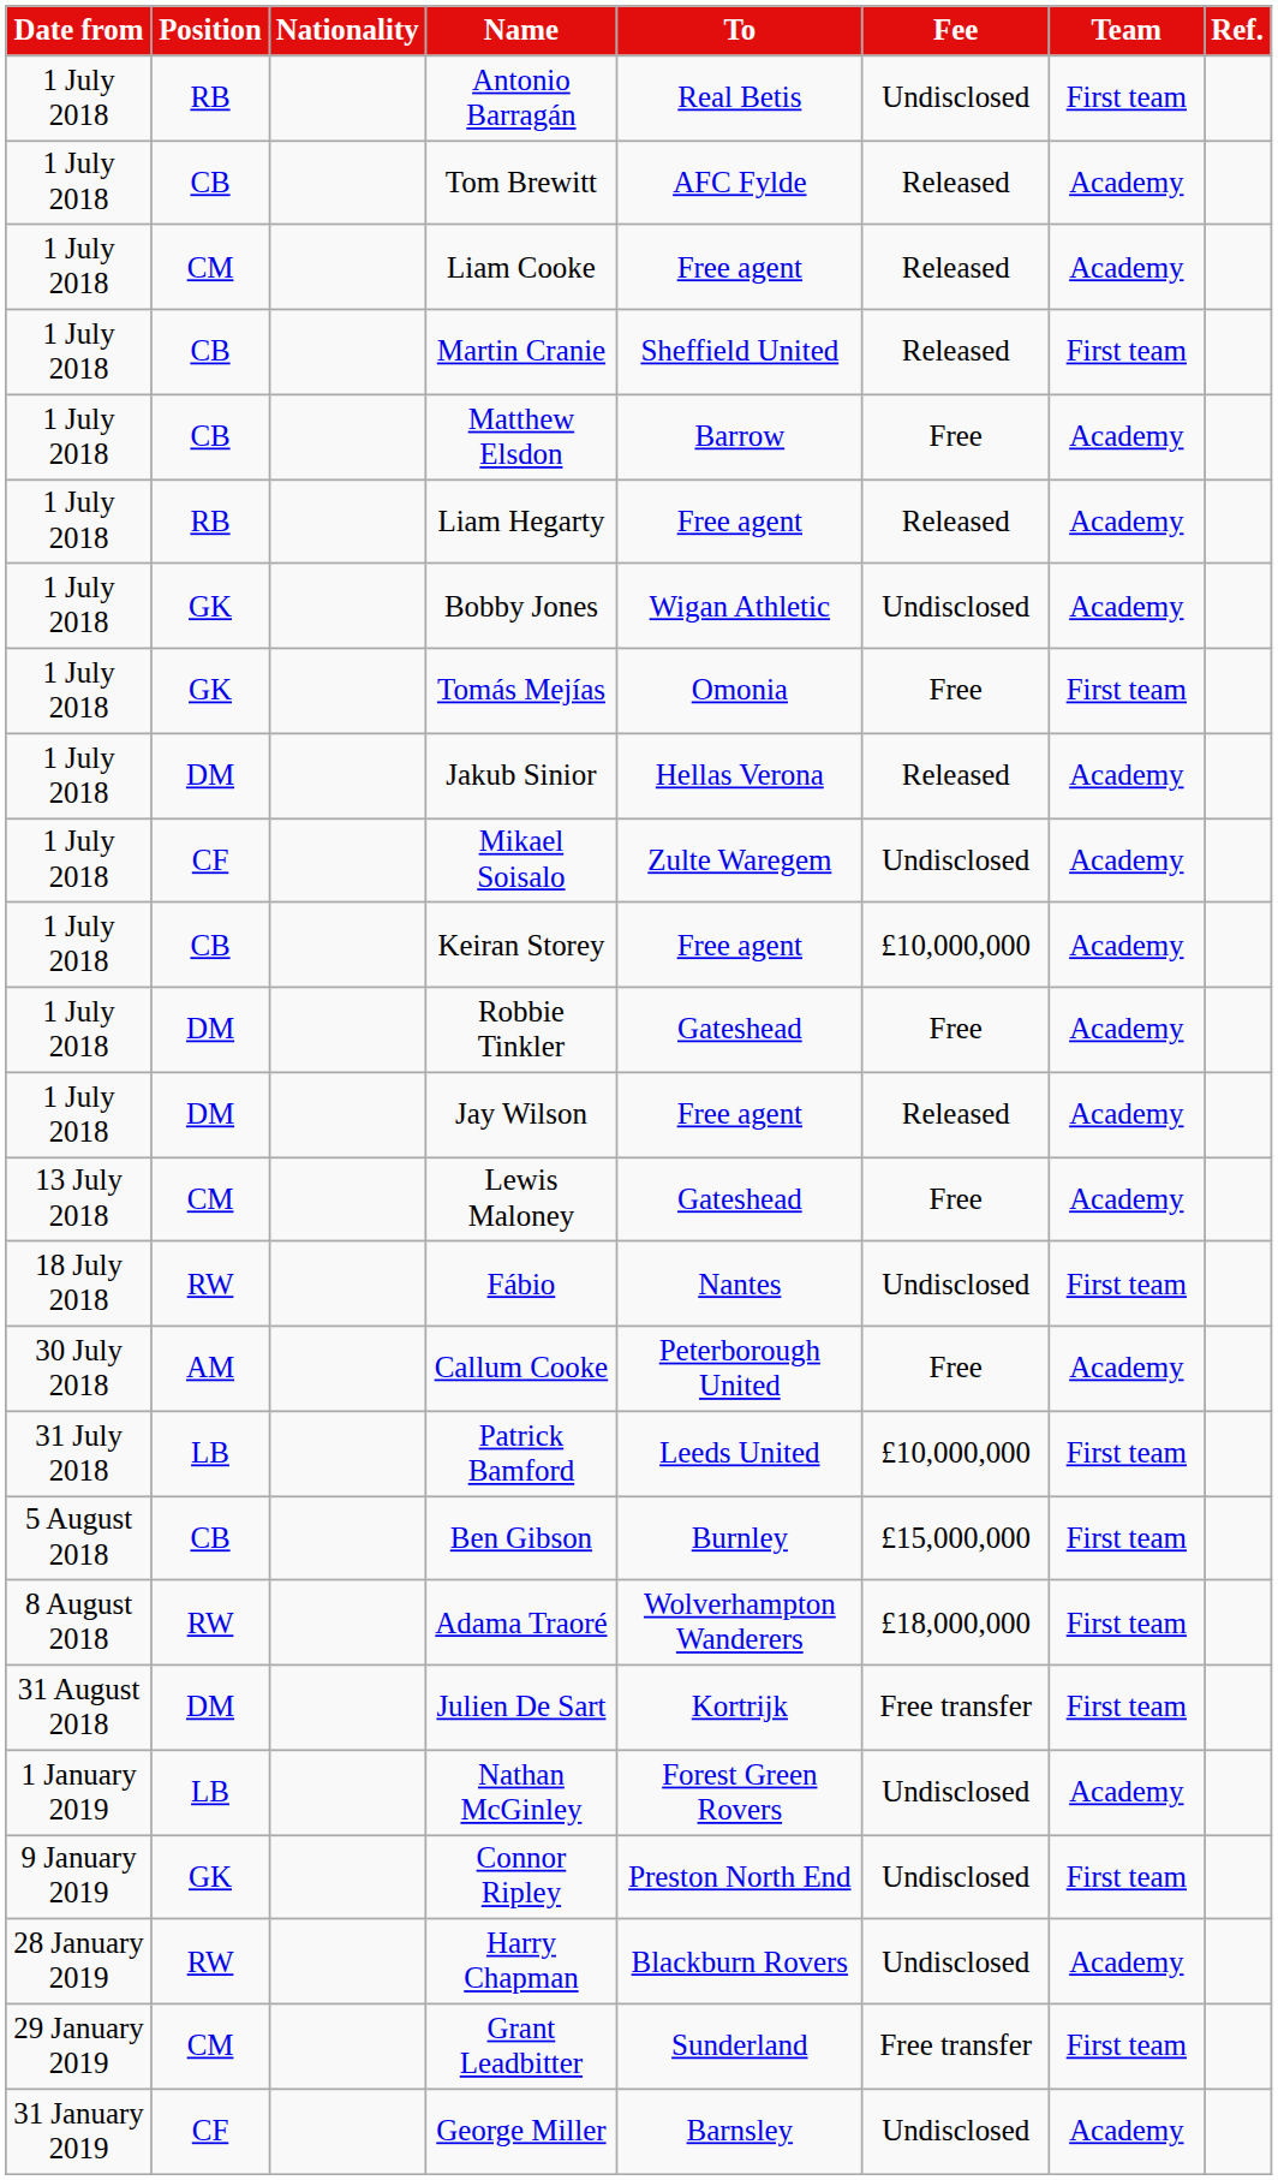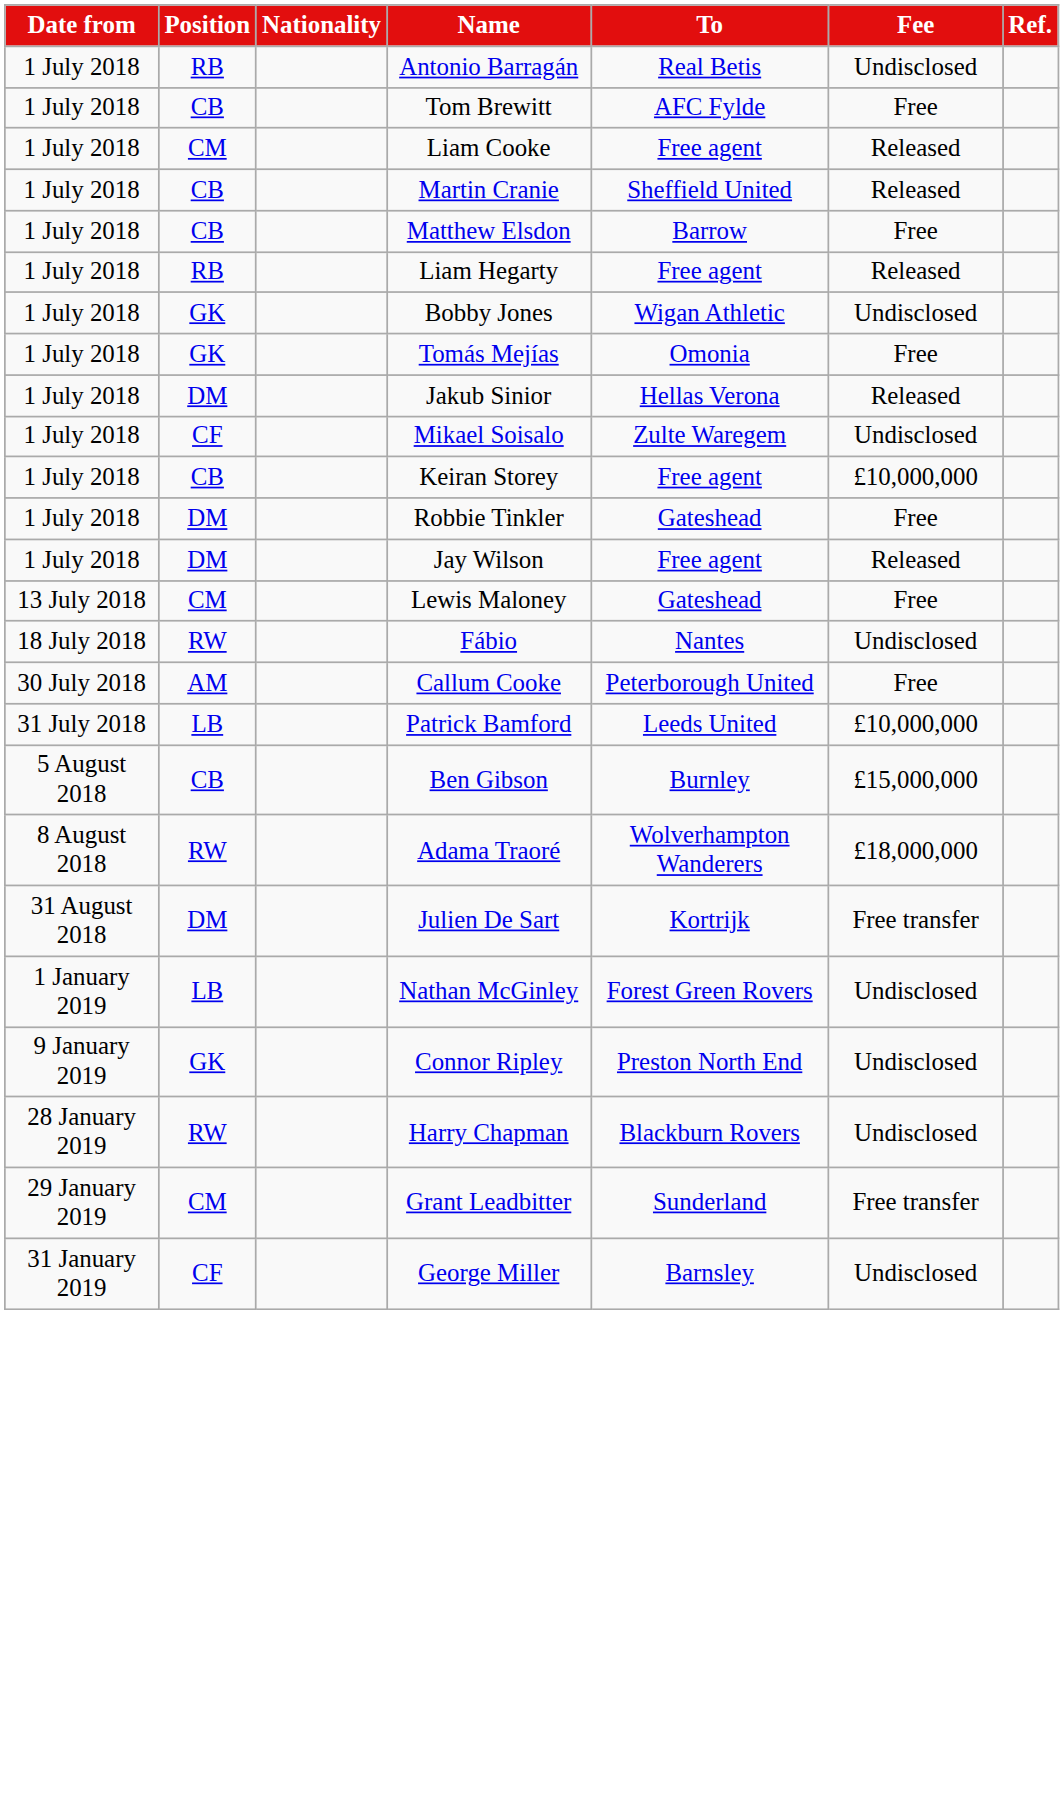- column: Team | First team | Academy | Academy | First team | Academy | Academy | Academy | First team | Academy | Academy | Academy | Academy | Academy | Academy | First team | Academy | First team | First team | First team | First team | Academy | First team | Academy | First team | Academy
Tom Brewitt | Fee: Released -> Free
